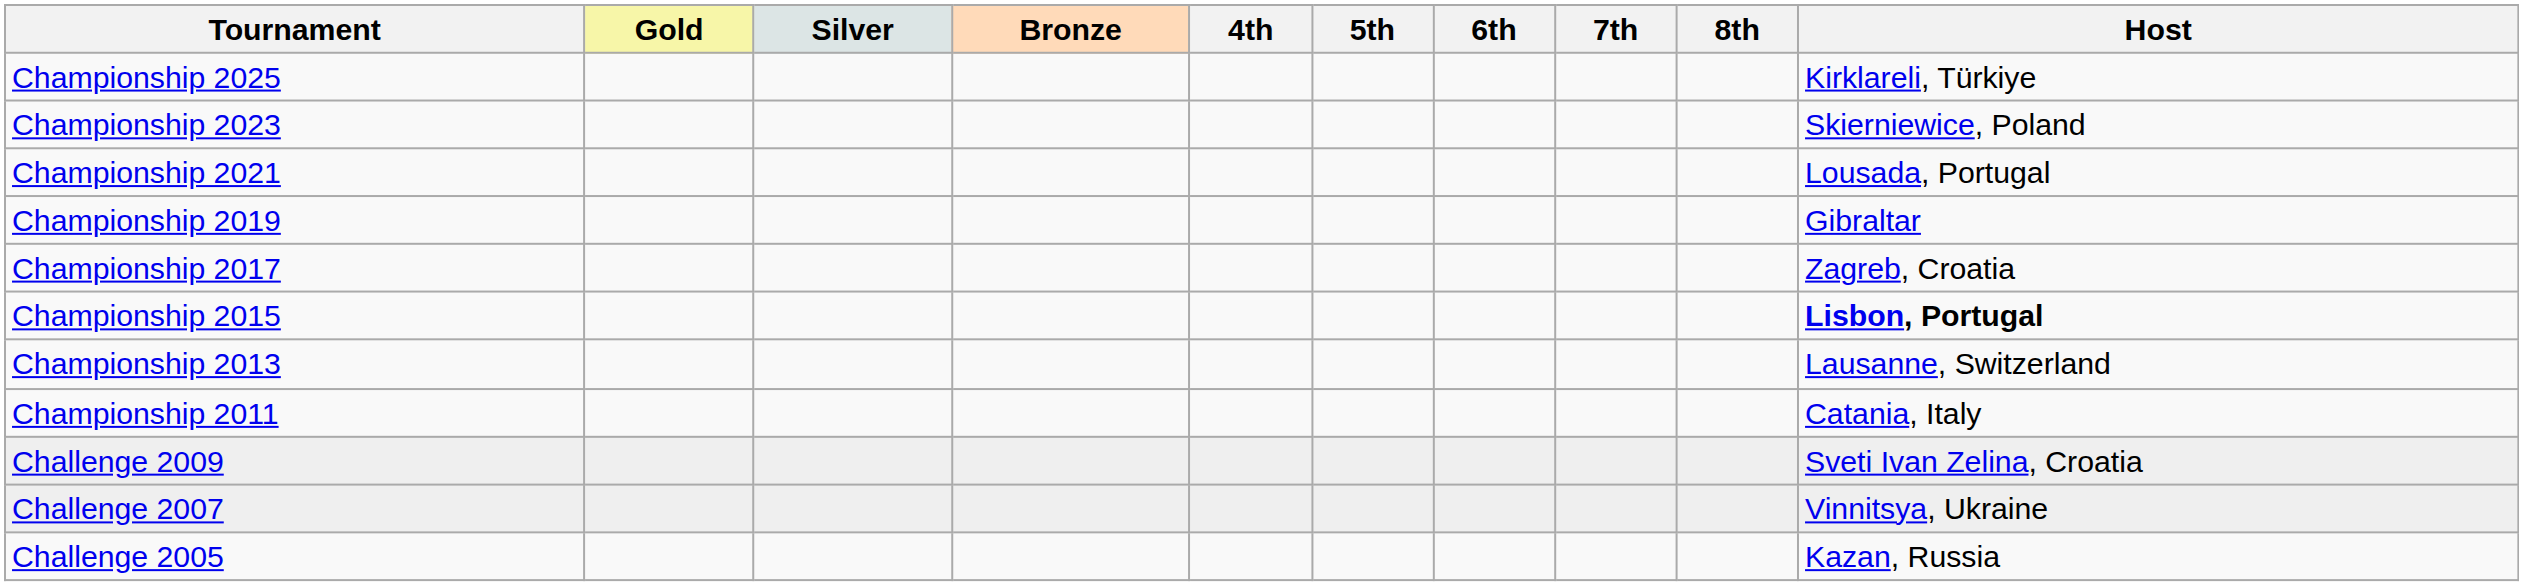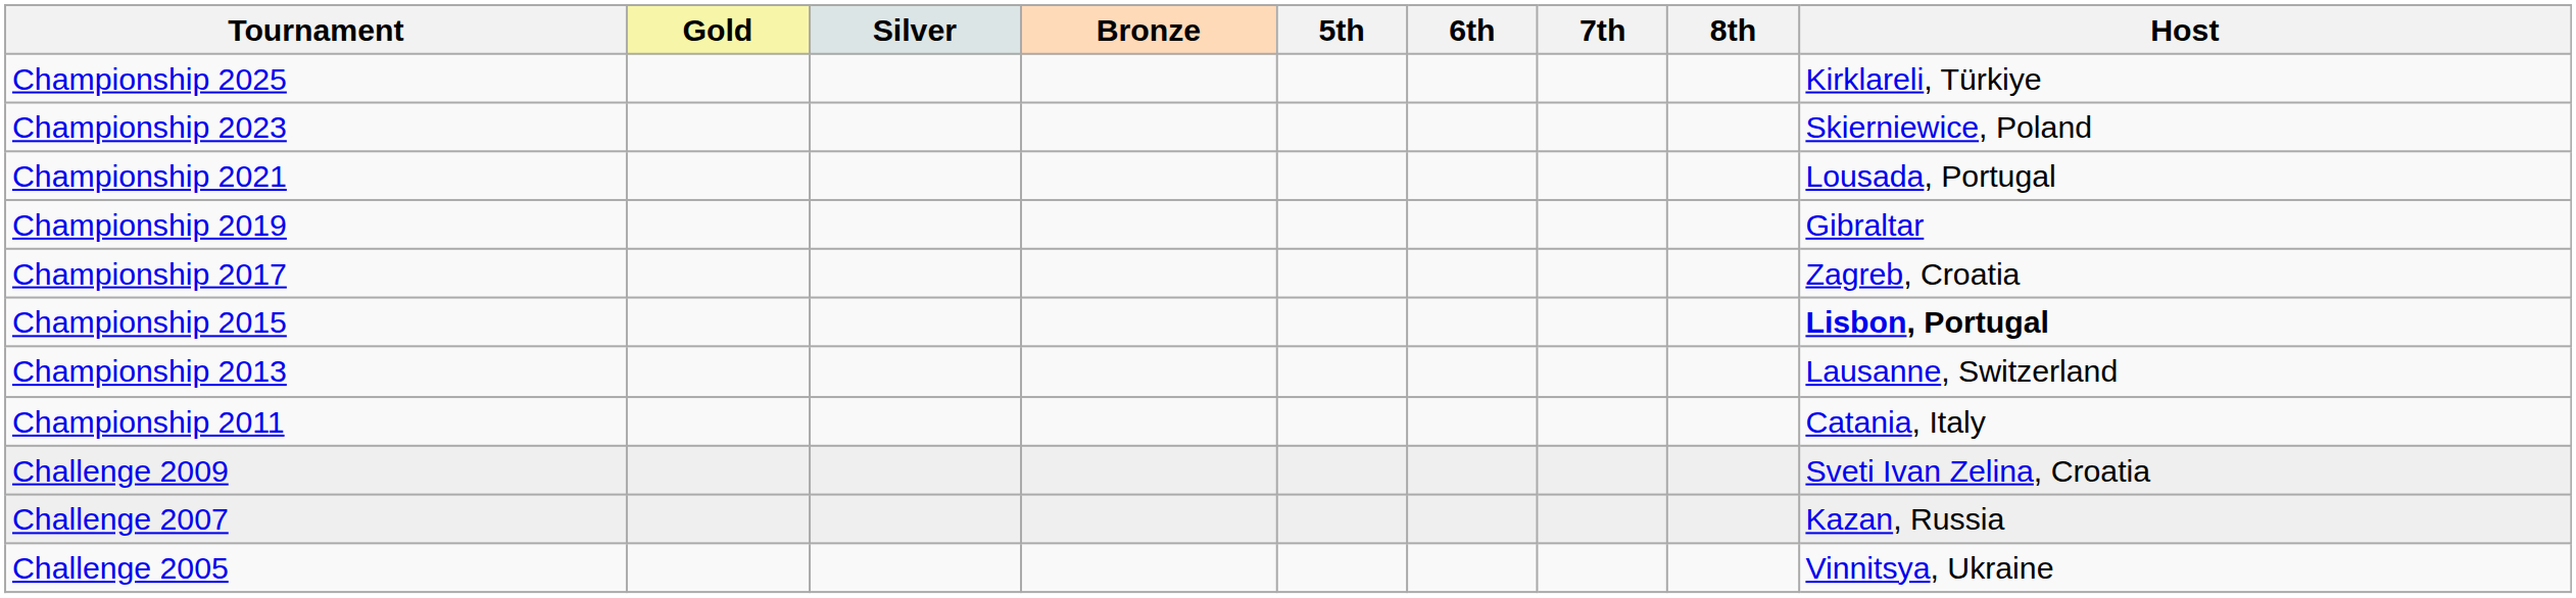- column: 4th
Challenge 2007 | Host: Vinnitsya, Ukraine -> Kazan, Russia
Challenge 2005 | Host: Kazan, Russia -> Vinnitsya, Ukraine
